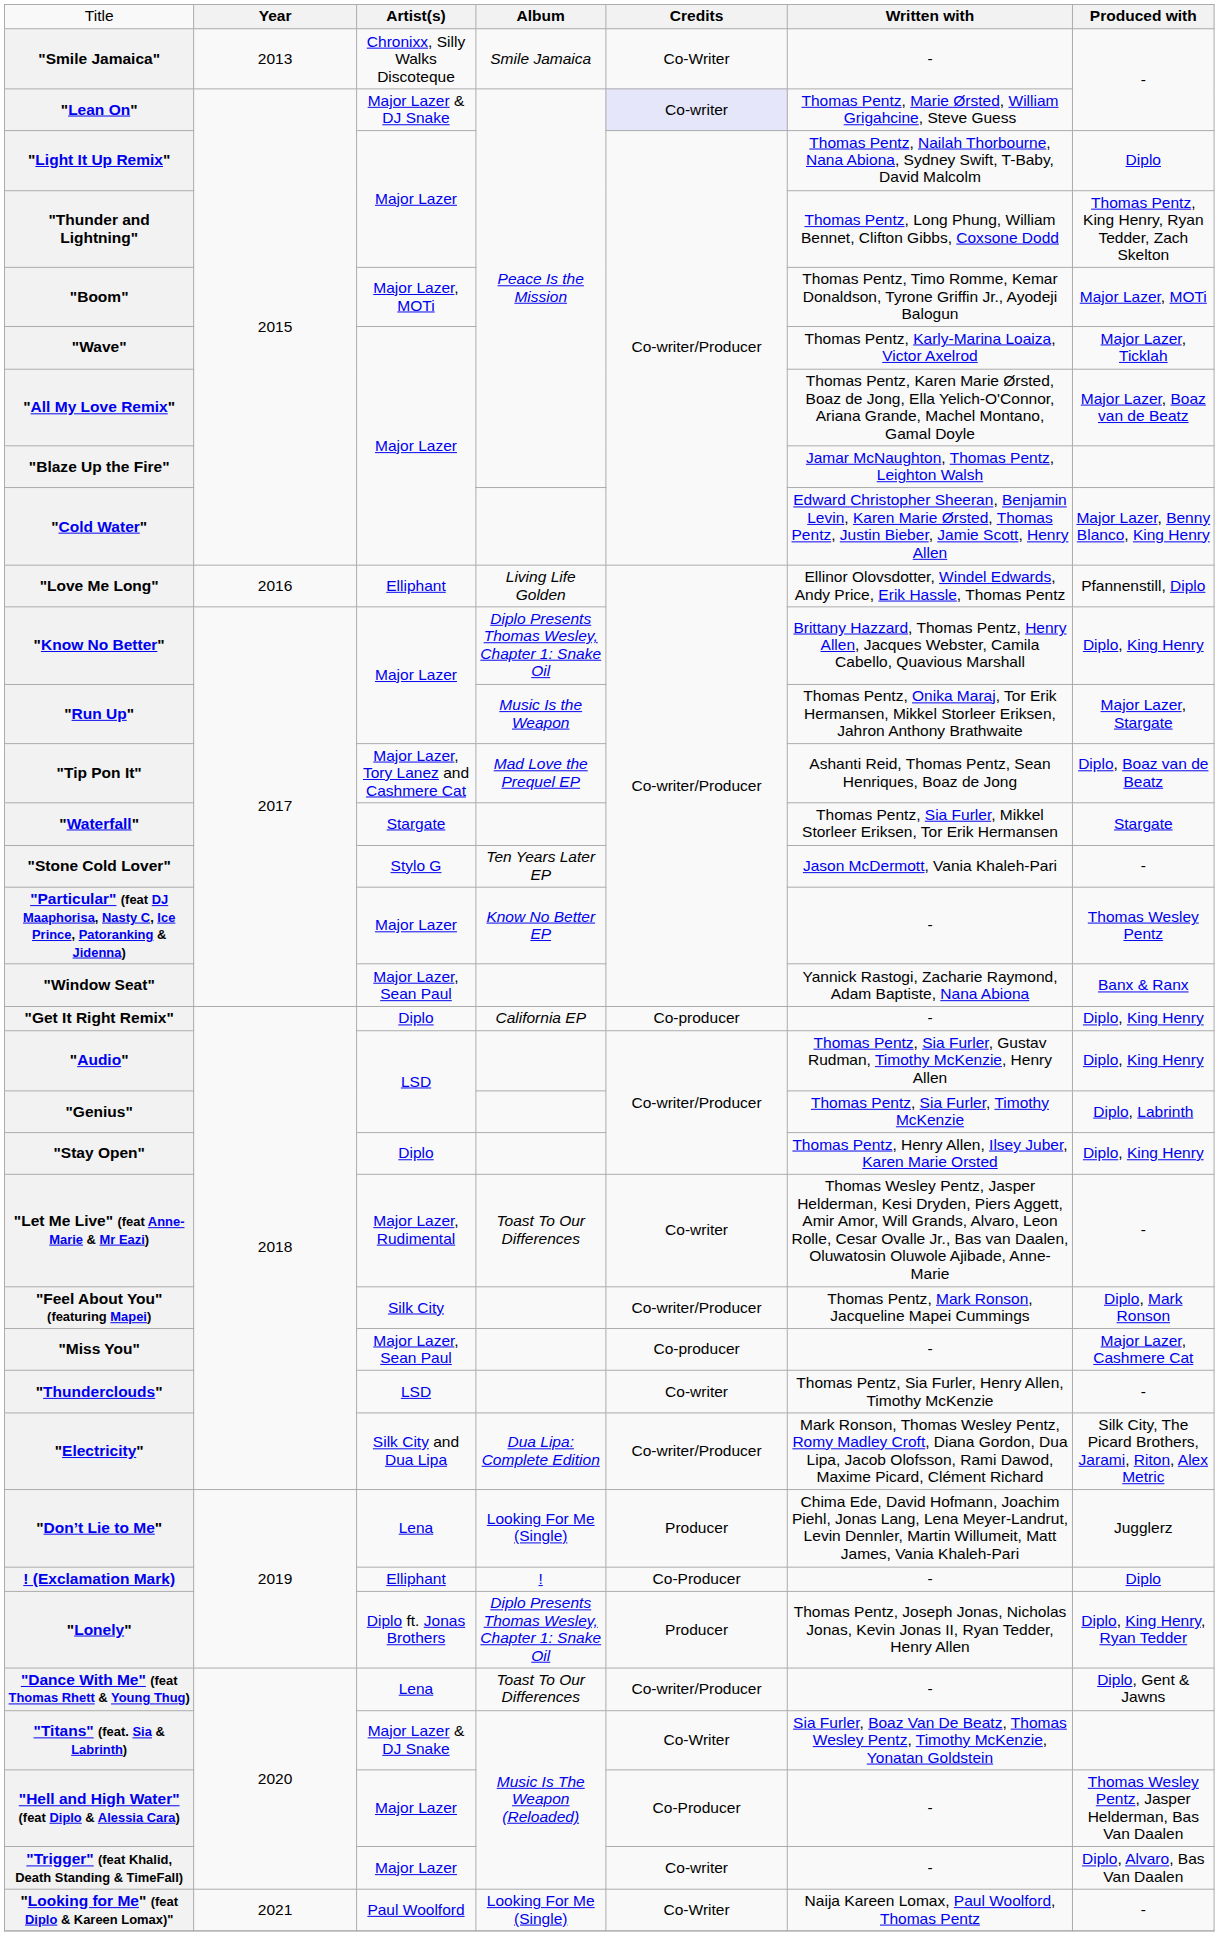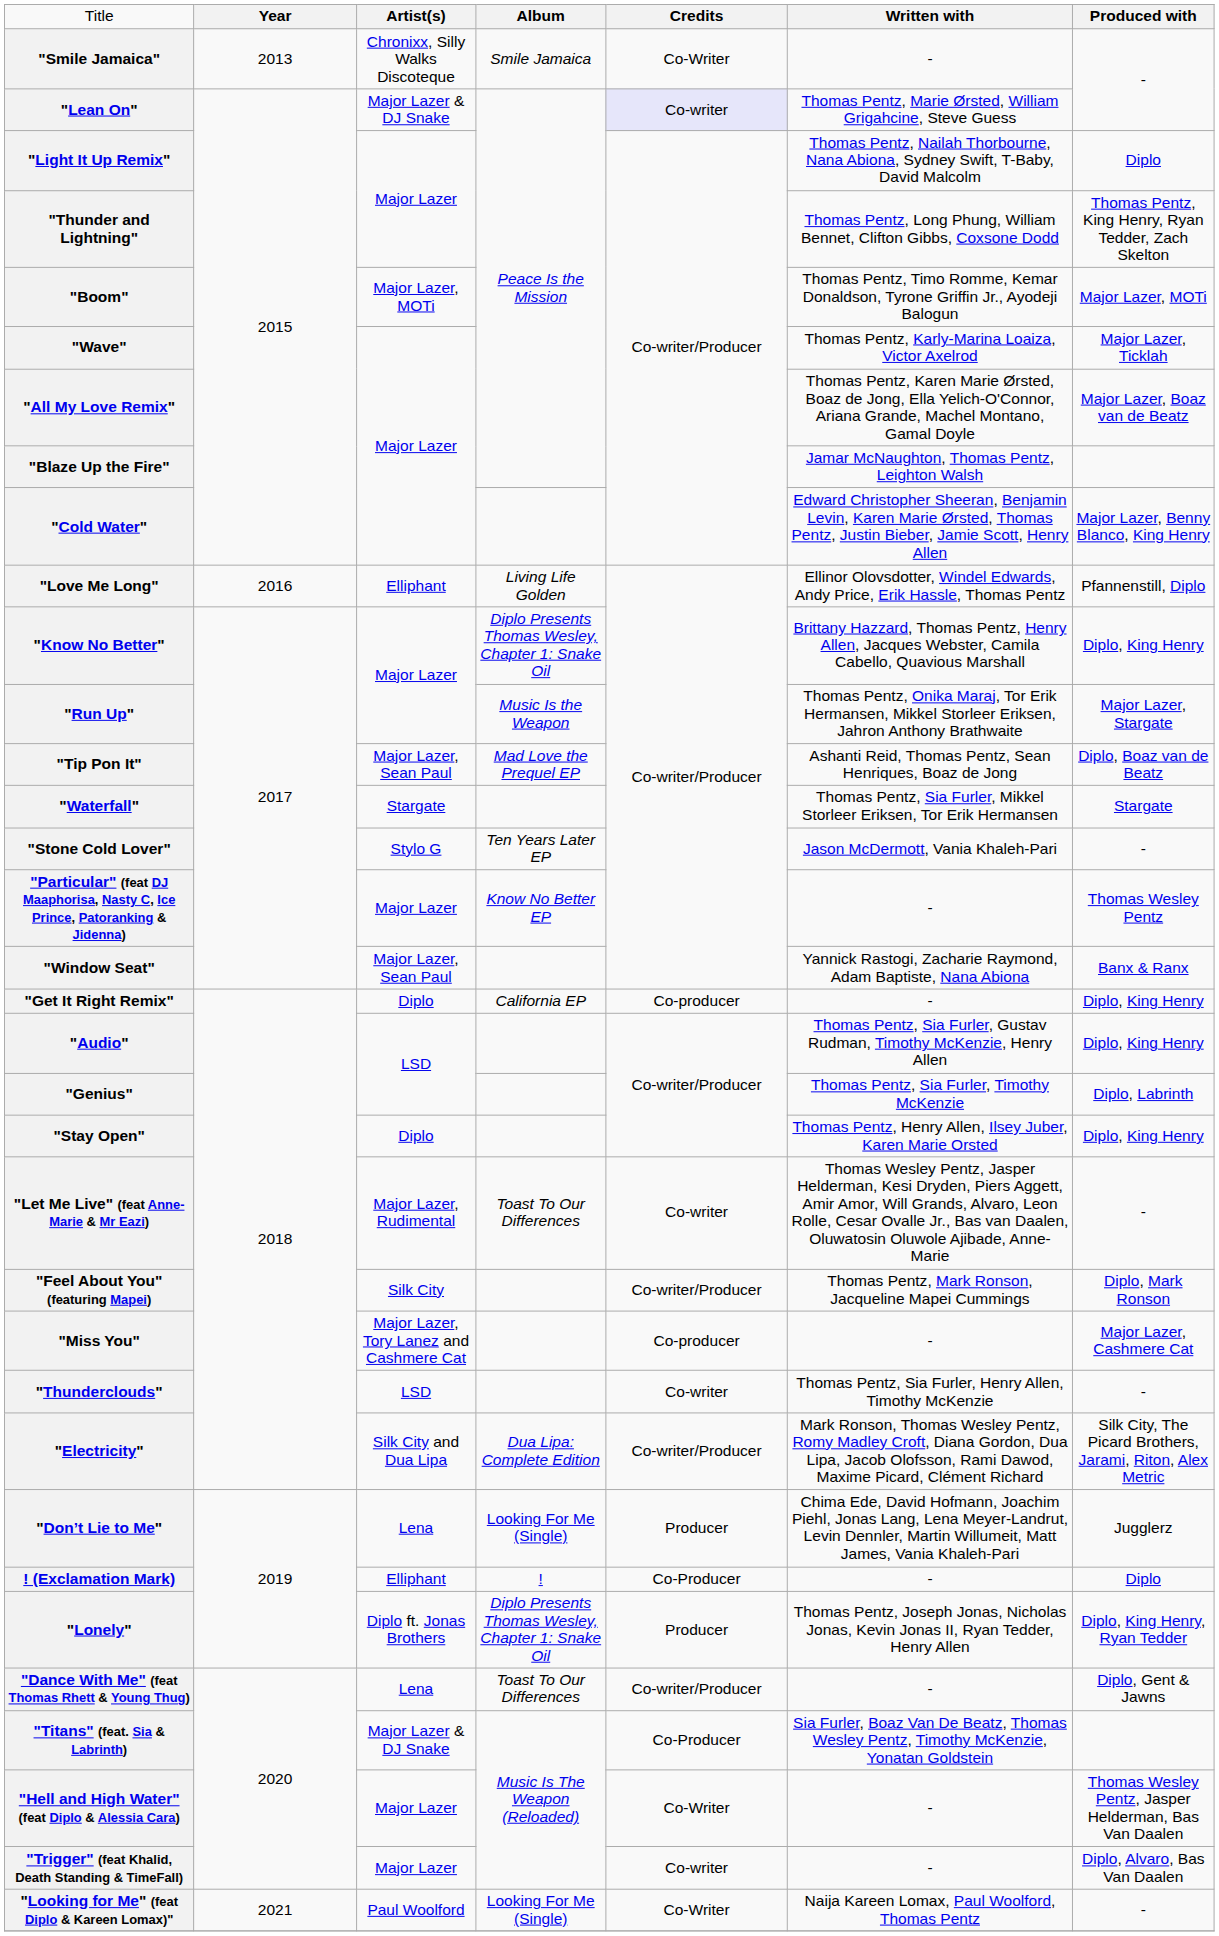"Tip Pon It" | column 3: Major Lazer, Tory Lanez and Cashmere Cat -> Major Lazer, Sean Paul
"Miss You" | column 3: Major Lazer, Sean Paul -> Major Lazer, Tory Lanez and Cashmere Cat
"Titans" (feat. Sia & Labrinth) | column 5: Co-Writer -> Co-Producer
"Hell and High Water" (feat Diplo & Alessia Cara) | column 5: Co-Producer -> Co-Writer
